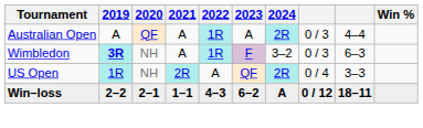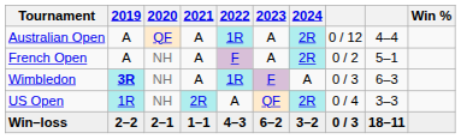Australian Open | column 8: 0 / 3 -> 0 / 12
+ row: French Open | A | NH | A | F | A | 2R | 0 / 2 | 5–1
Wimbledon | 2024: 3–2 -> A
Win–loss | 2024: A -> 3–2
Win–loss | column 8: 0 / 12 -> 0 / 3
